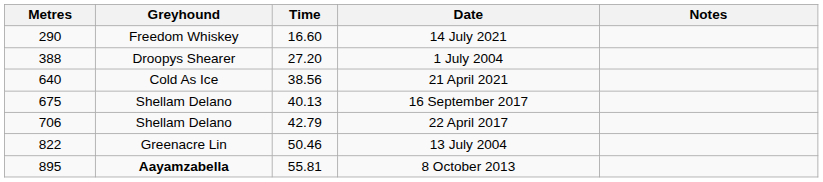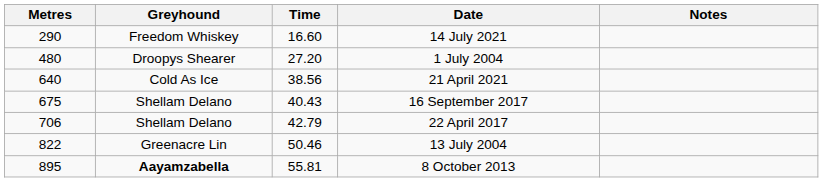1 July 2004 | Metres: 388 -> 480
16 September 2017 | Time: 40.13 -> 40.43
